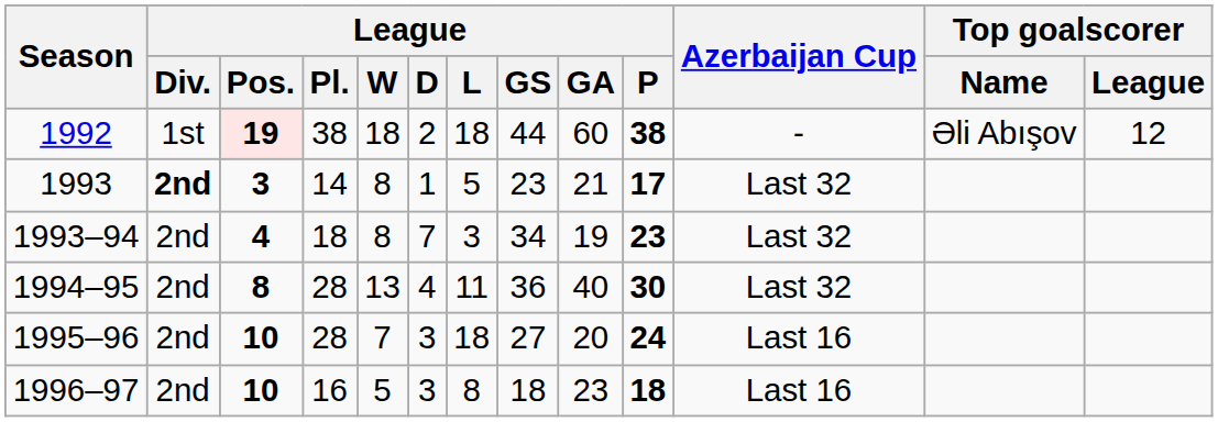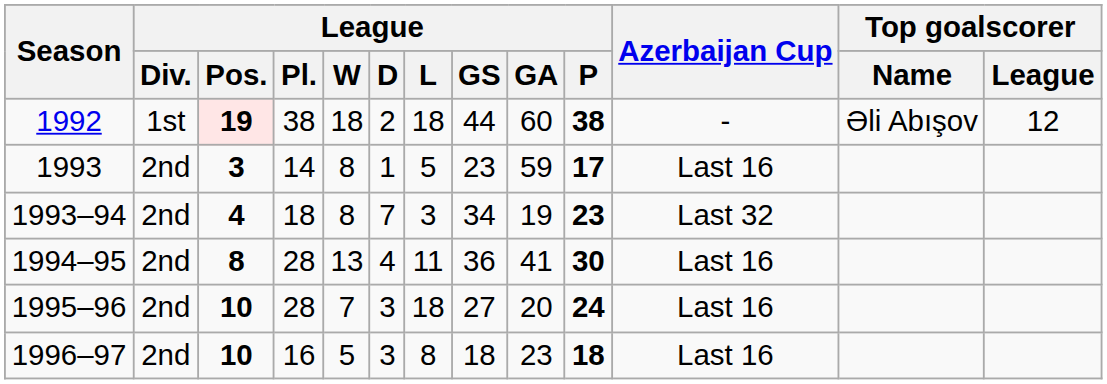1993 | League / Div.: bold -> normal
1993 | League / GA: 21 -> 59
1993 | Azerbaijan Cup: Last 32 -> Last 16
1994–95 | League / GA: 40 -> 41
1994–95 | Azerbaijan Cup: Last 32 -> Last 16
